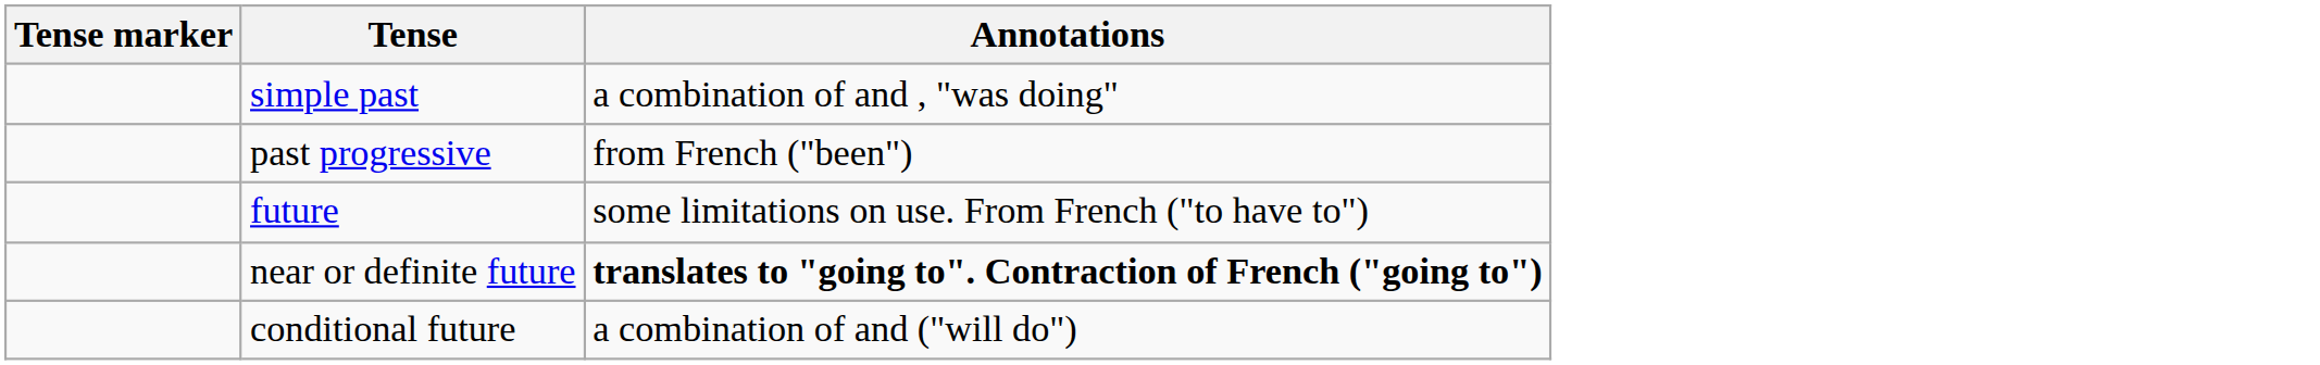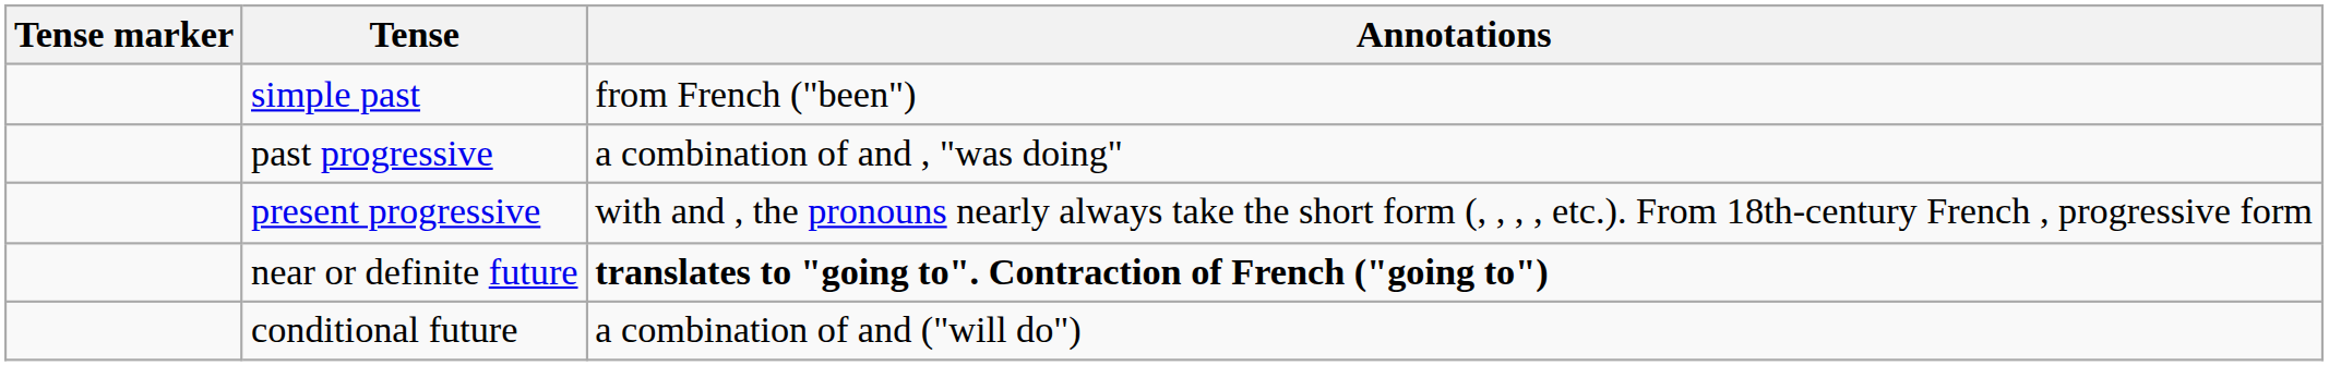simple past | Annotations: a combination of and , "was doing" -> from French ("been")
past progressive | Annotations: from French ("been") -> a combination of and , "was doing"
+ row: present progressive | with and , the pronouns nearly always take the short form (, , , , etc.). From 18th-century French , progressive form
- row: future | some limitations on use. From French ("to have to")
